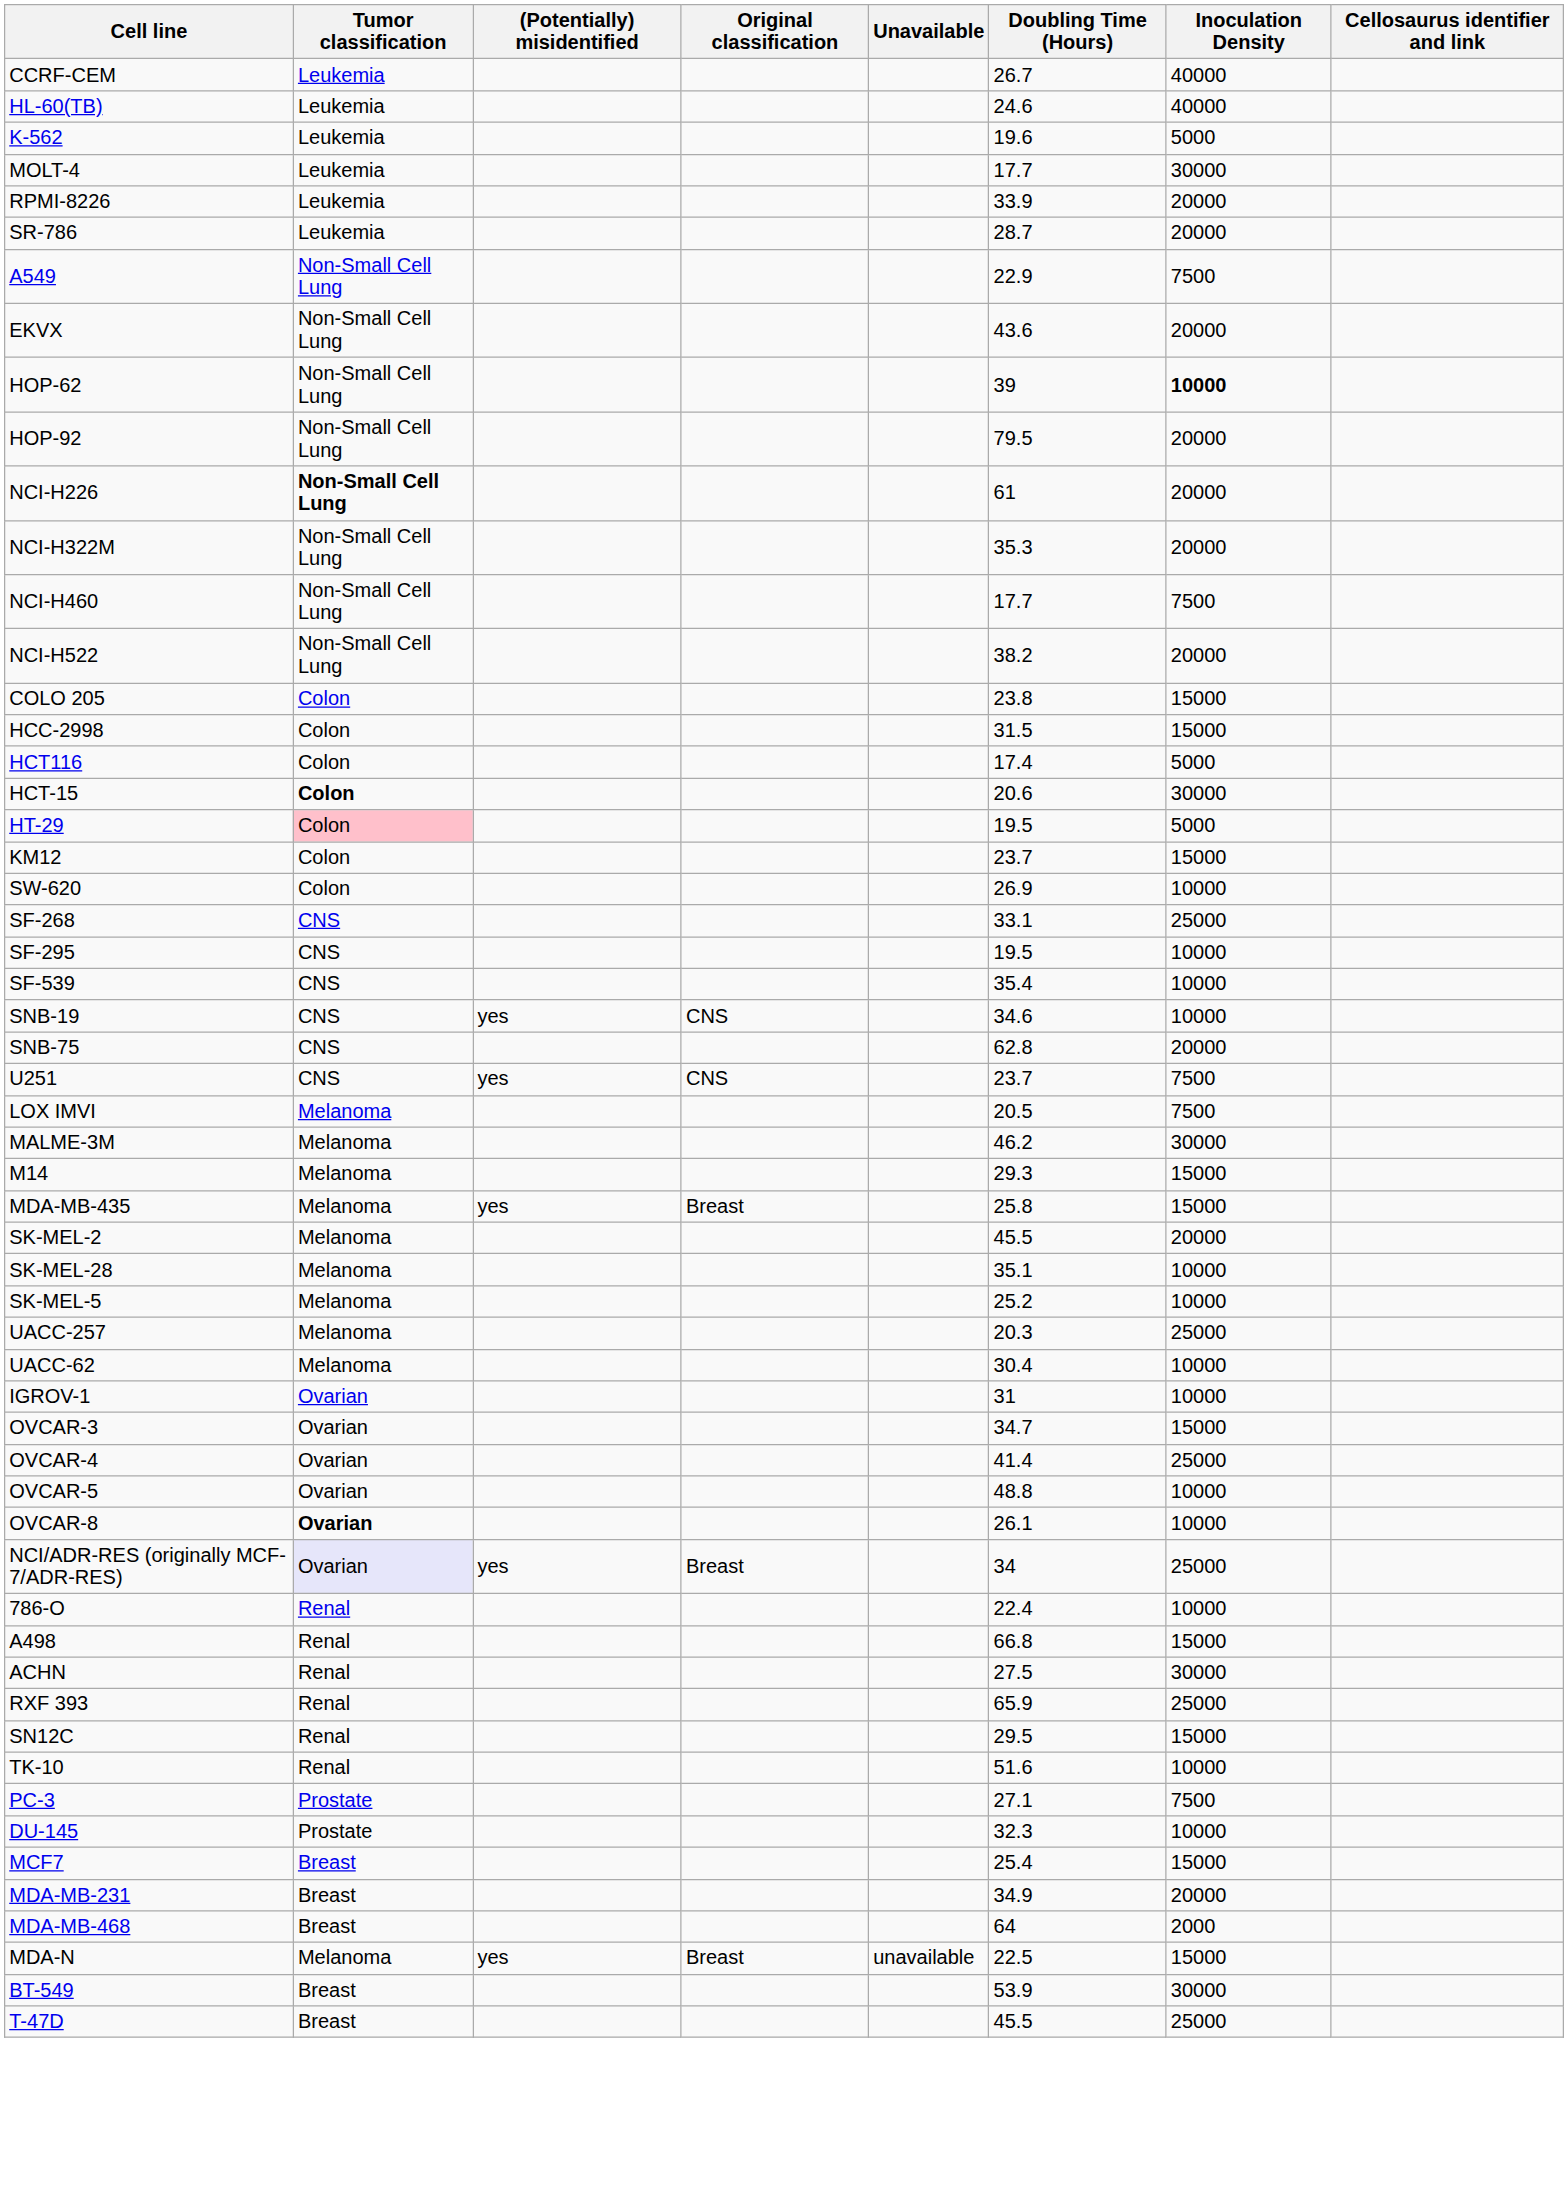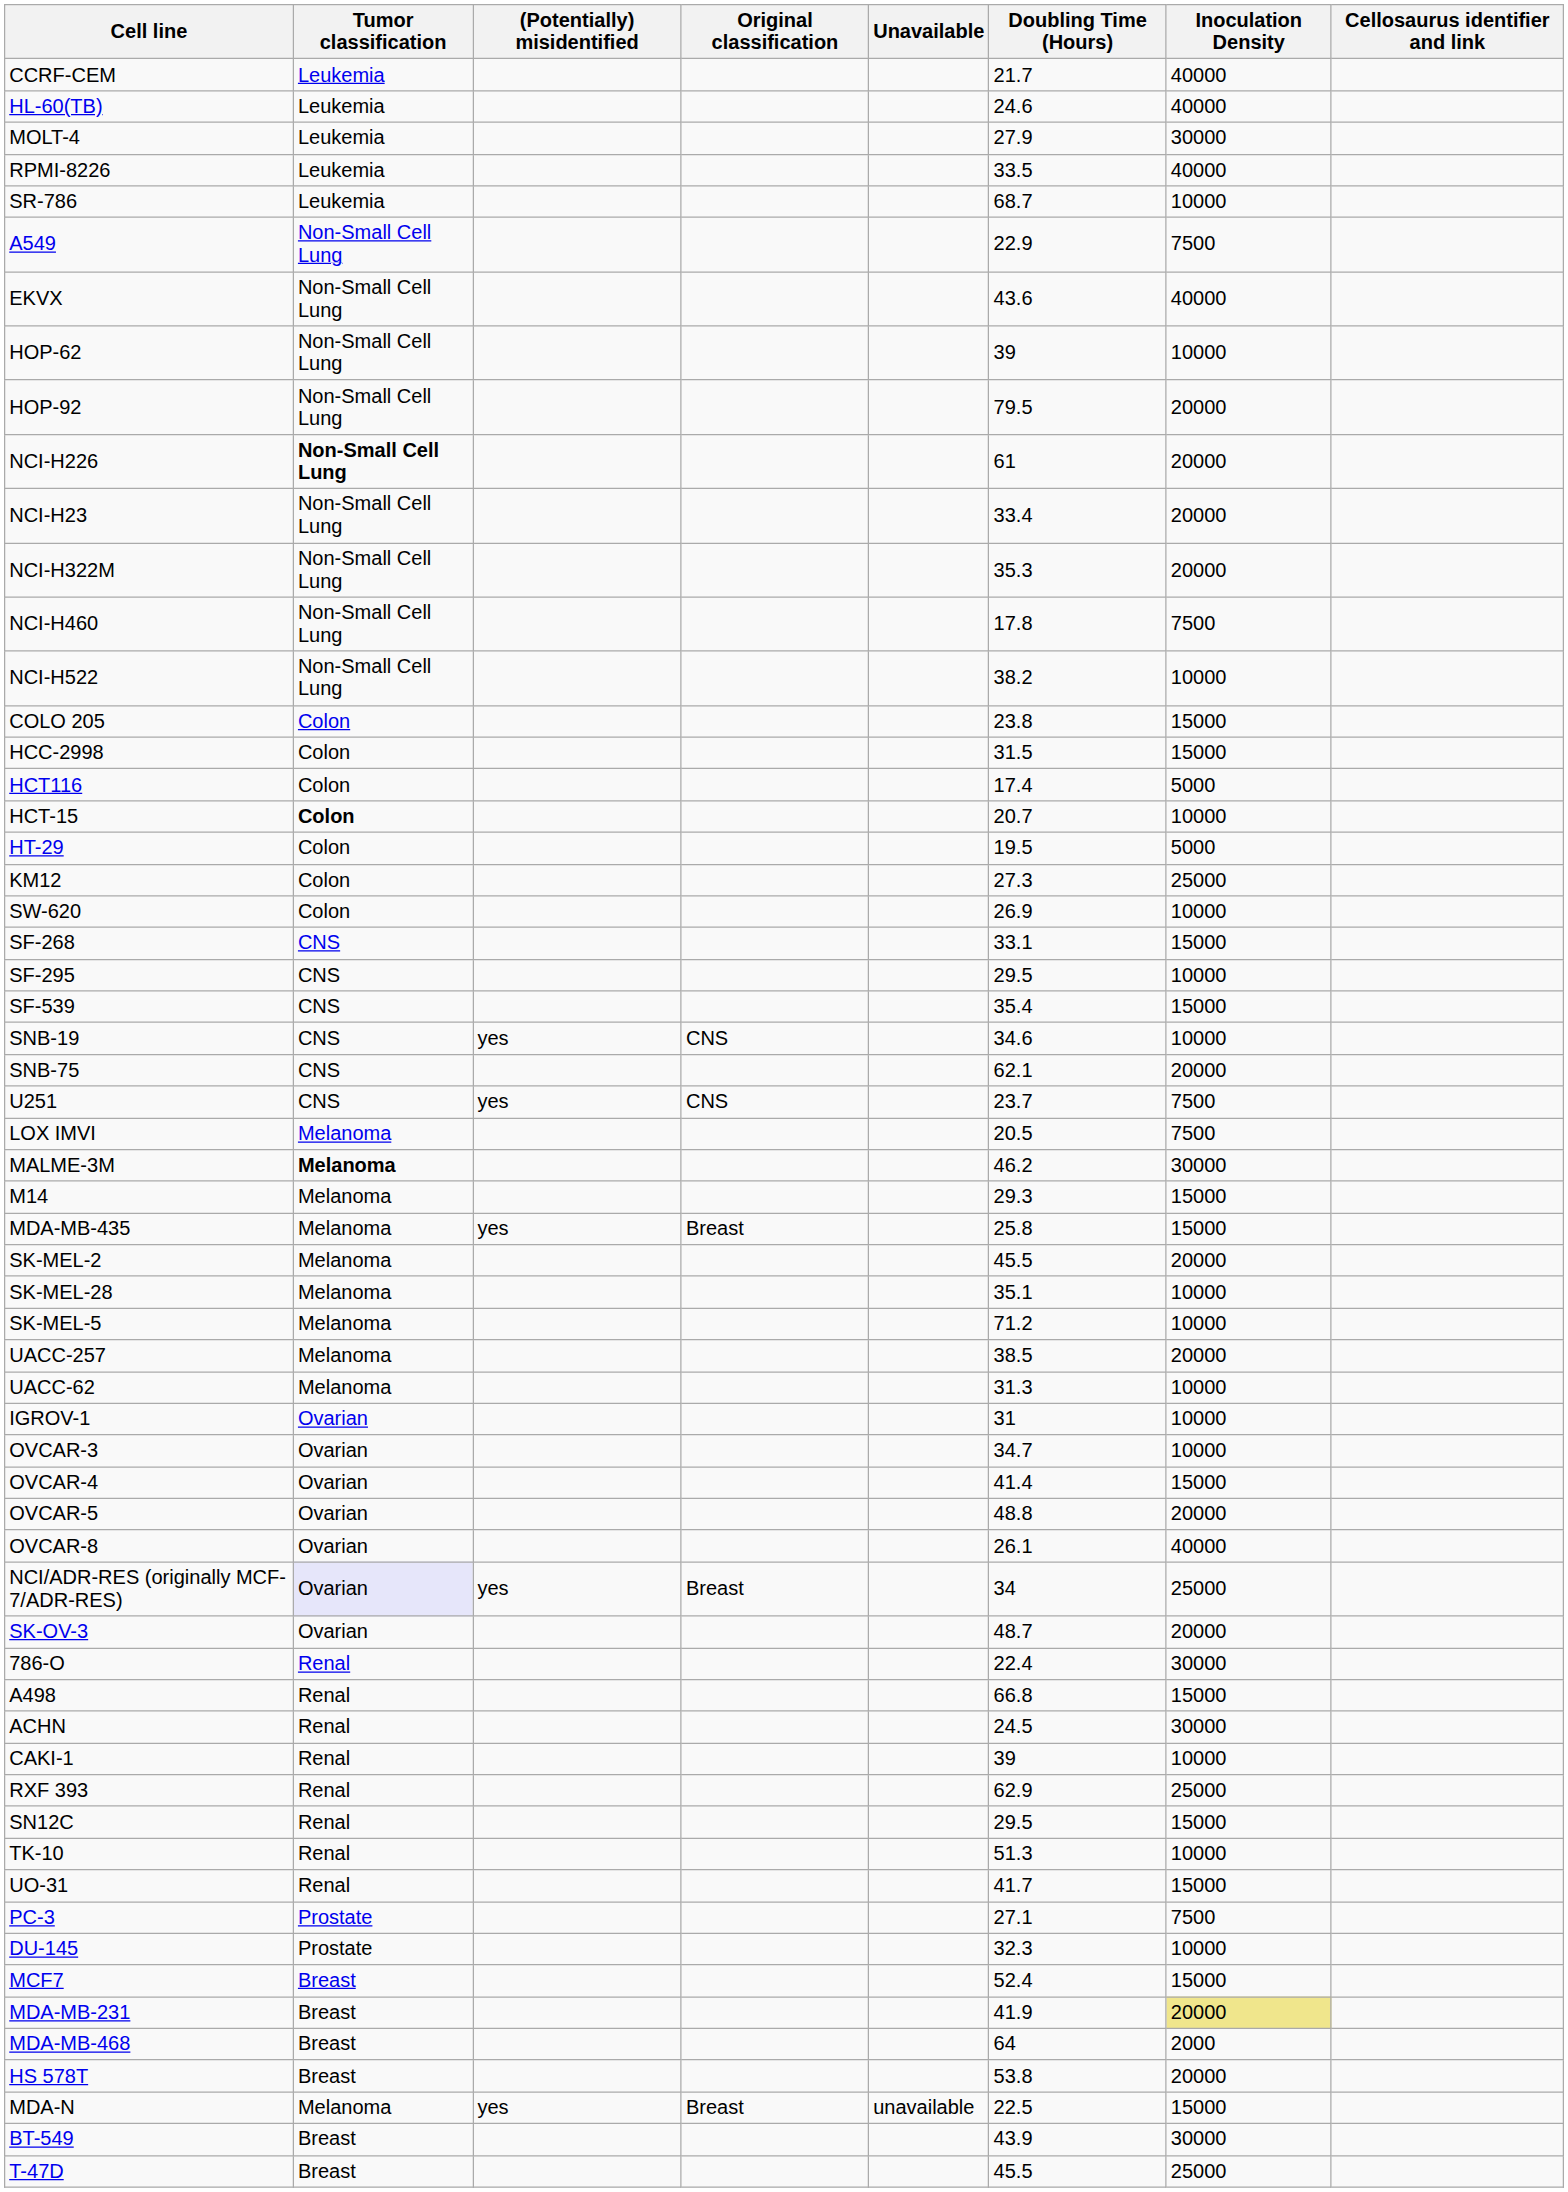CCRF-CEM | Doubling Time (Hours): 26.7 -> 21.7
- row: K-562 | Leukemia | 19.6 | 5000
MOLT-4 | Doubling Time (Hours): 17.7 -> 27.9
RPMI-8226 | Doubling Time (Hours): 33.9 -> 33.5
RPMI-8226 | Inoculation Density: 20000 -> 40000
SR-786 | Doubling Time (Hours): 28.7 -> 68.7
SR-786 | Inoculation Density: 20000 -> 10000
EKVX | Inoculation Density: 20000 -> 40000
HOP-62 | Inoculation Density: bold -> normal
+ row: NCI-H23 | Non-Small Cell Lung | 33.4 | 20000
NCI-H460 | Doubling Time (Hours): 17.7 -> 17.8
NCI-H522 | Inoculation Density: 20000 -> 10000
HCT-15 | Doubling Time (Hours): 20.6 -> 20.7
HCT-15 | Inoculation Density: 30000 -> 10000
HT-29 | Tumor classification: pink background -> no background
KM12 | Doubling Time (Hours): 23.7 -> 27.3
KM12 | Inoculation Density: 15000 -> 25000
SF-268 | Inoculation Density: 25000 -> 15000
SF-295 | Doubling Time (Hours): 19.5 -> 29.5
SF-539 | Inoculation Density: 10000 -> 15000
SNB-75 | Doubling Time (Hours): 62.8 -> 62.1
MALME-3M | Tumor classification: normal -> bold
SK-MEL-5 | Doubling Time (Hours): 25.2 -> 71.2
UACC-257 | Doubling Time (Hours): 20.3 -> 38.5
UACC-257 | Inoculation Density: 25000 -> 20000
UACC-62 | Doubling Time (Hours): 30.4 -> 31.3
OVCAR-3 | Inoculation Density: 15000 -> 10000
OVCAR-4 | Inoculation Density: 25000 -> 15000
OVCAR-5 | Inoculation Density: 10000 -> 20000
OVCAR-8 | Tumor classification: bold -> normal
OVCAR-8 | Inoculation Density: 10000 -> 40000
+ row: SK-OV-3 | Ovarian | 48.7 | 20000
786-O | Inoculation Density: 10000 -> 30000
ACHN | Doubling Time (Hours): 27.5 -> 24.5
+ row: CAKI-1 | Renal | 39 | 10000
RXF 393 | Doubling Time (Hours): 65.9 -> 62.9
TK-10 | Doubling Time (Hours): 51.6 -> 51.3
+ row: UO-31 | Renal | 41.7 | 15000
MCF7 | Doubling Time (Hours): 25.4 -> 52.4
MDA-MB-231 | Doubling Time (Hours): 34.9 -> 41.9
MDA-MB-231 | Inoculation Density: no background -> khaki background
+ row: HS 578T | Breast | 53.8 | 20000
BT-549 | Doubling Time (Hours): 53.9 -> 43.9
